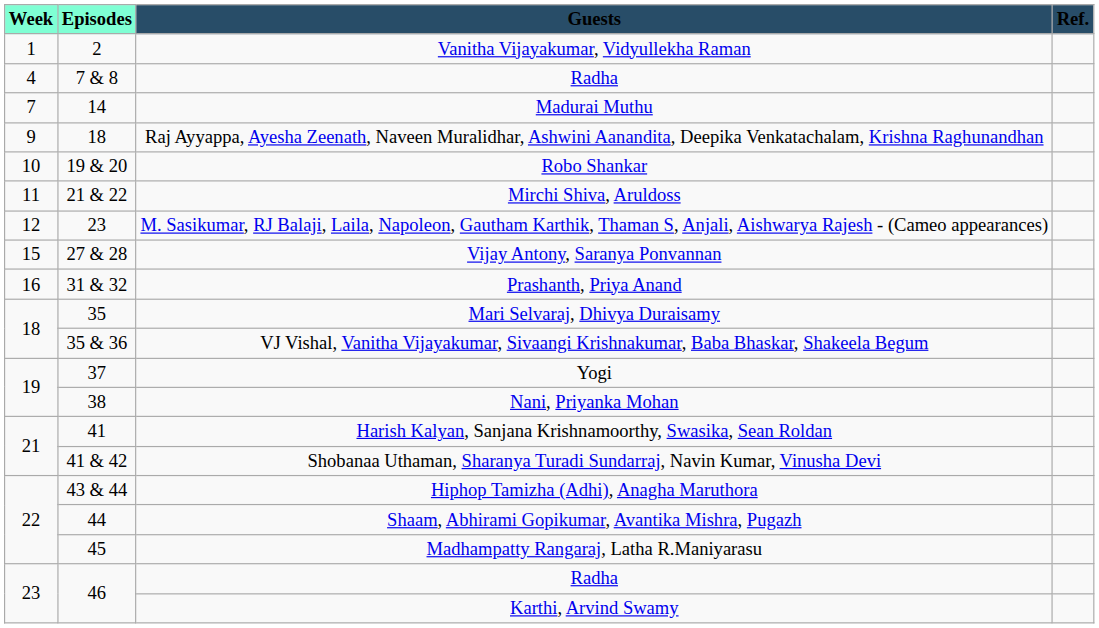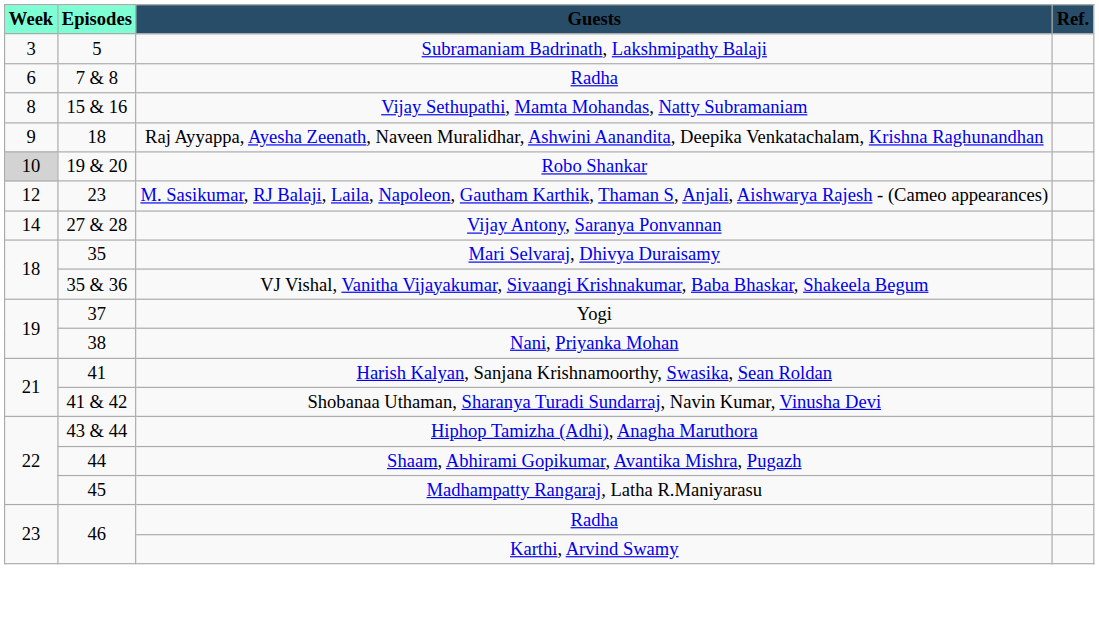- row: 1 | 2 | Vanitha Vijayakumar, Vidyullekha Raman
+ row: 3 | 5 | Subramaniam Badrinath, Lakshmipathy Balaji
7 & 8 / Radha | Week: 4 -> 6
- row: 7 | 14 | Madurai Muthu
+ row: 8 | 15 & 16 | Vijay Sethupathi, Mamta Mohandas, Natty Subramaniam
Robo Shankar | Week: no background -> lightgrey background
- row: 11 | 21 & 22 | Mirchi Shiva, Aruldoss
Vijay Antony, Saranya Ponvannan | Week: 15 -> 14
- row: 16 | 31 & 32 | Prashanth, Priya Anand
